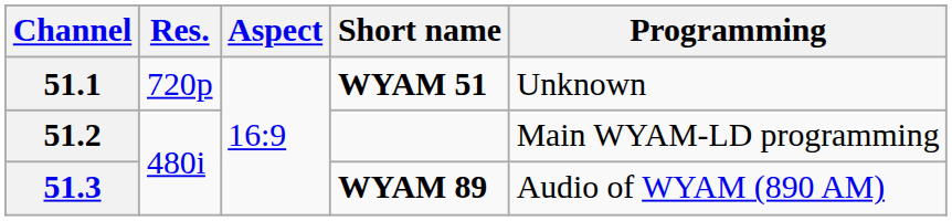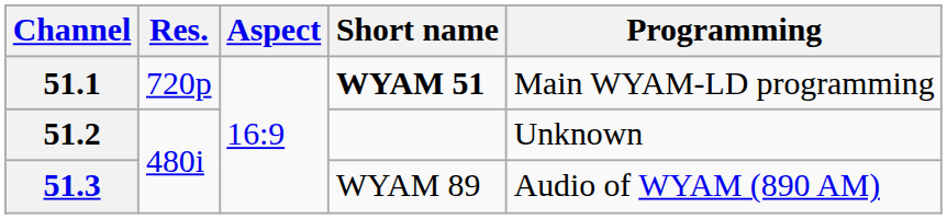51.1 | Programming: Unknown -> Main WYAM-LD programming
51.2 | Programming: Main WYAM-LD programming -> Unknown
51.3 | Short name: bold -> normal
